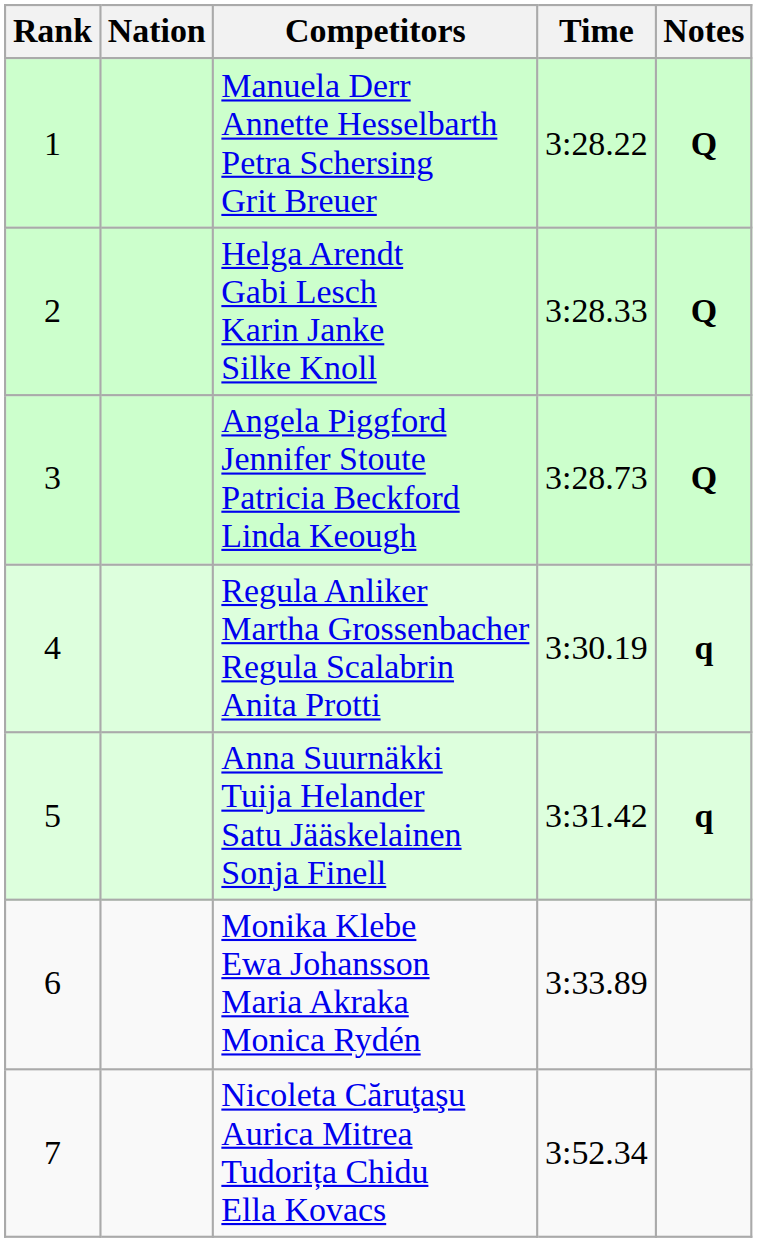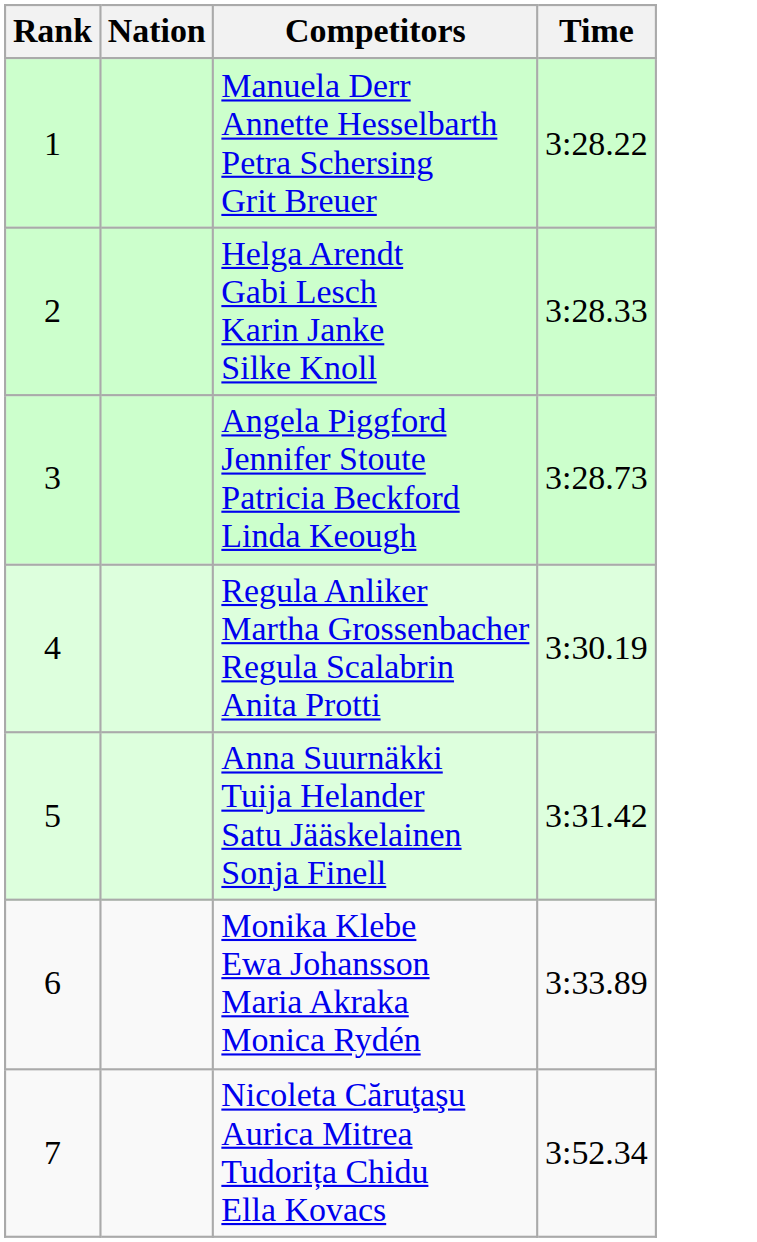- column: Notes | Q | Q | Q | q | q
